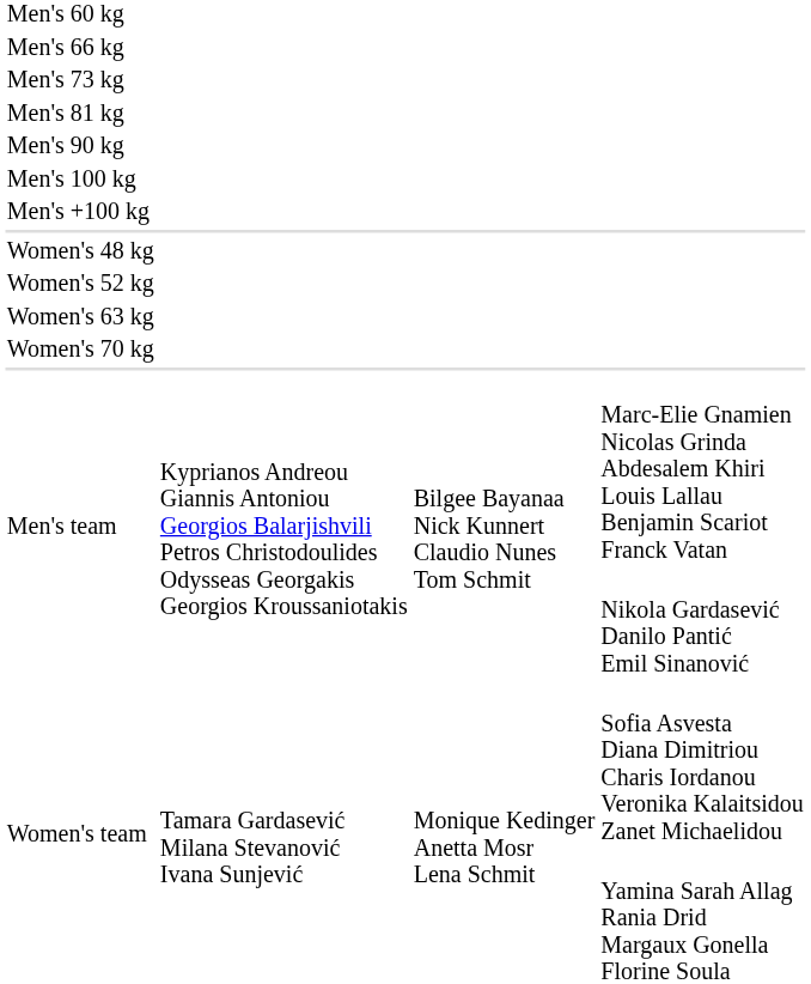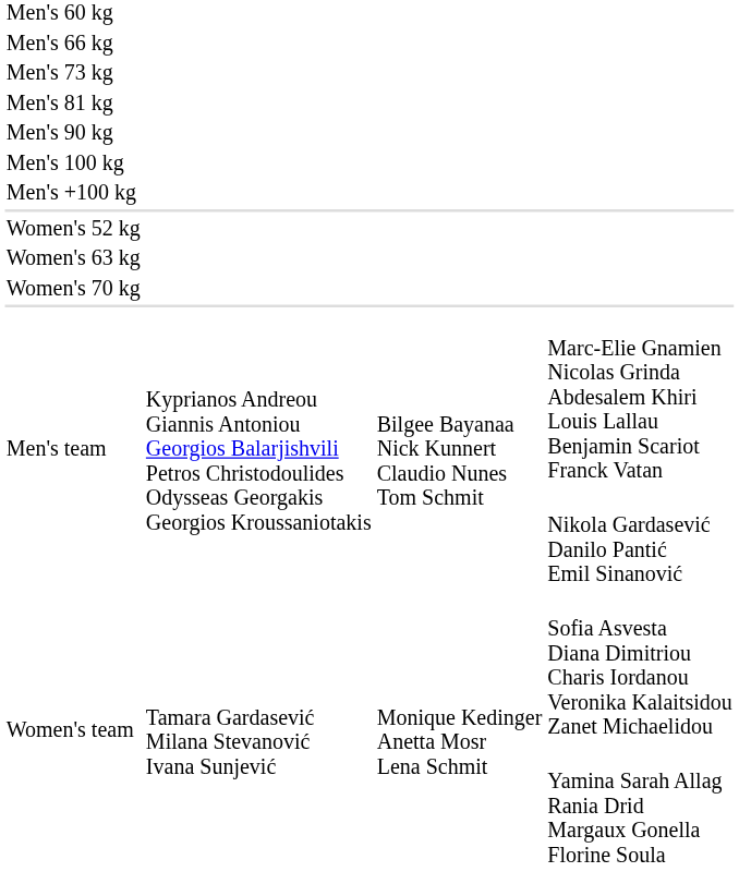- row: Women's 48 kg
